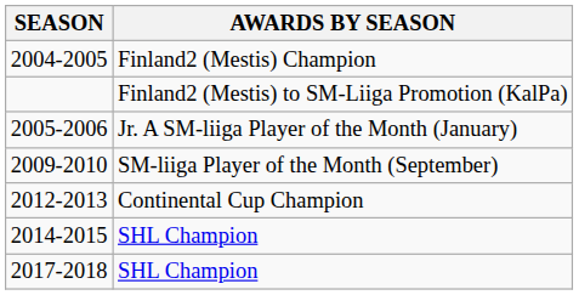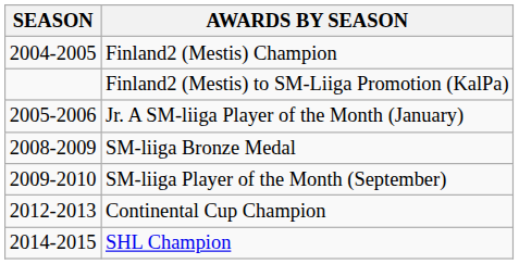+ row: 2008-2009 | SM-liiga Bronze Medal
- row: 2017-2018 | SHL Champion
